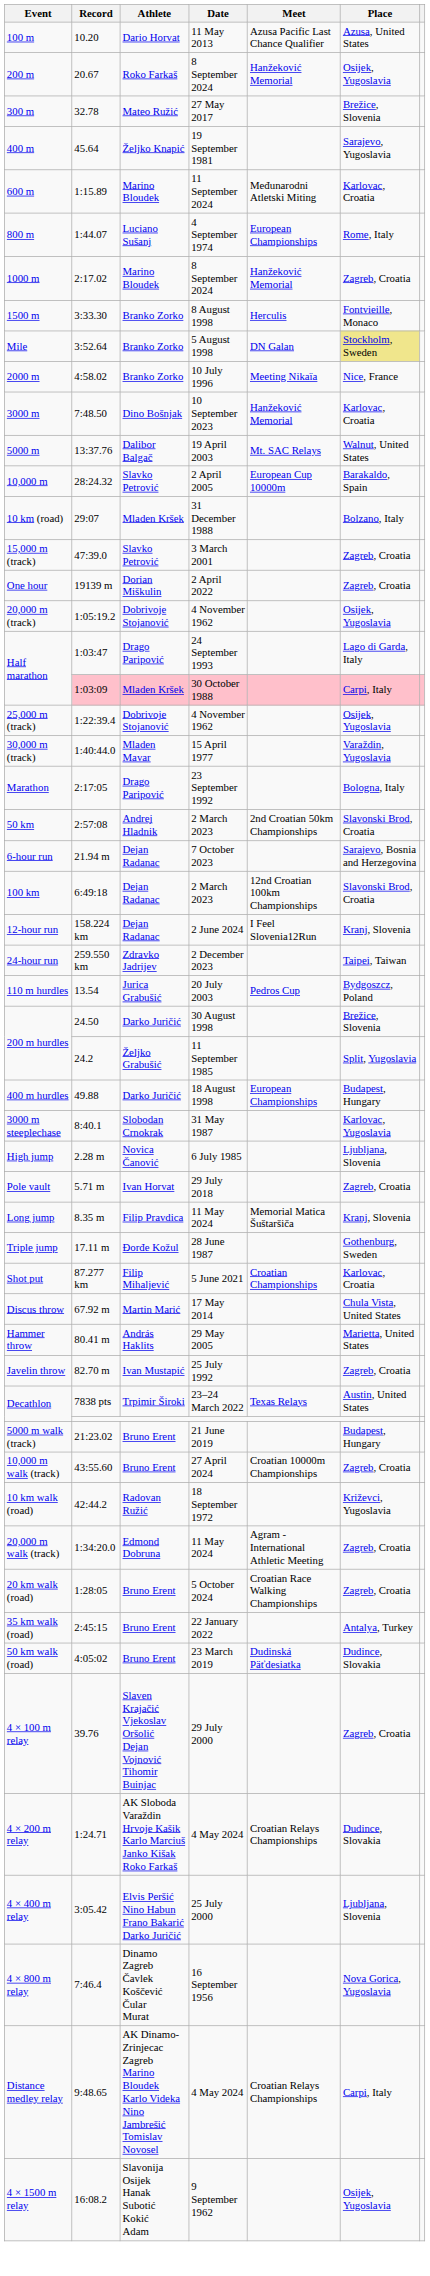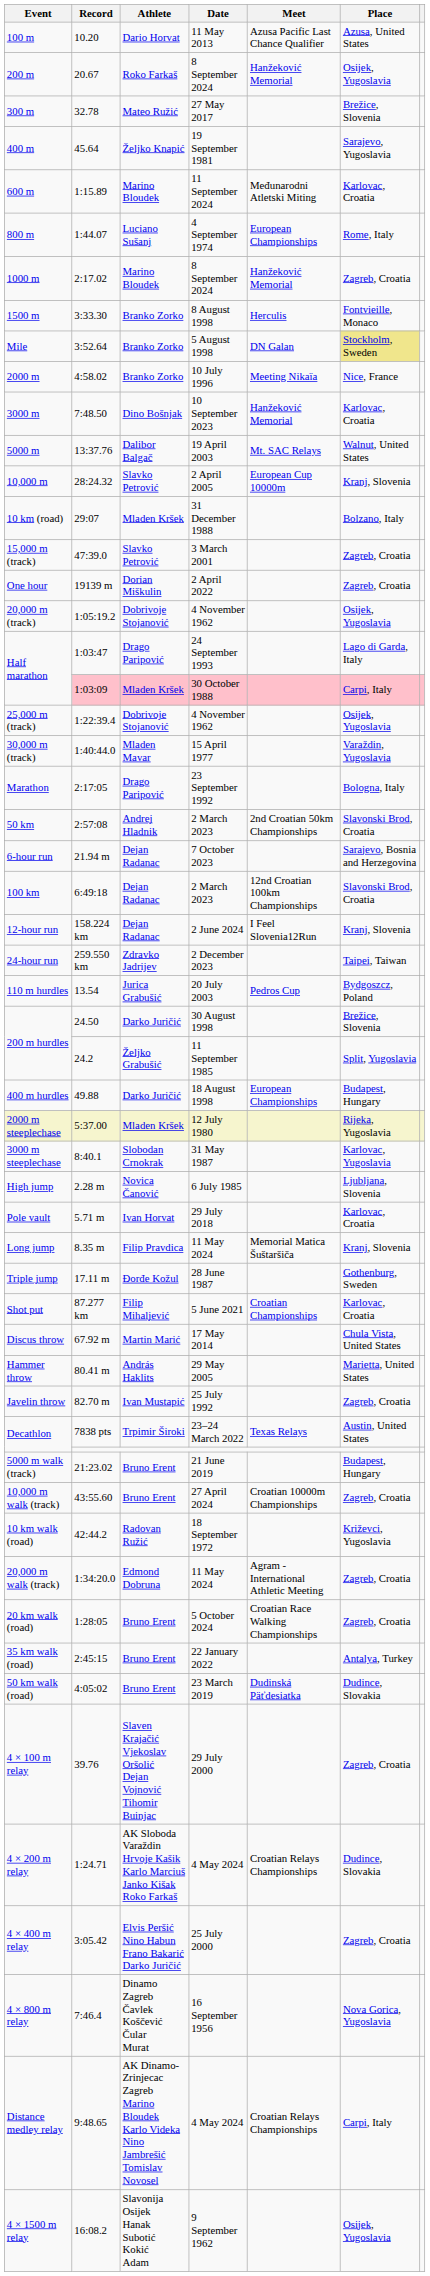10,000 m | Place: Barakaldo, Spain -> Kranj, Slovenia
+ row: 2000 m steeplechase | 5:37.00 | Mladen Kršek | 12 July 1980 | Rijeka, Yugoslavia
Pole vault | Place: Zagreb, Croatia -> Karlovac, Croatia
4 × 400 m relay | Place: Ljubljana, Slovenia -> Zagreb, Croatia
